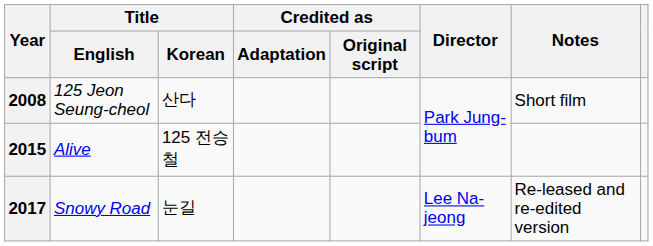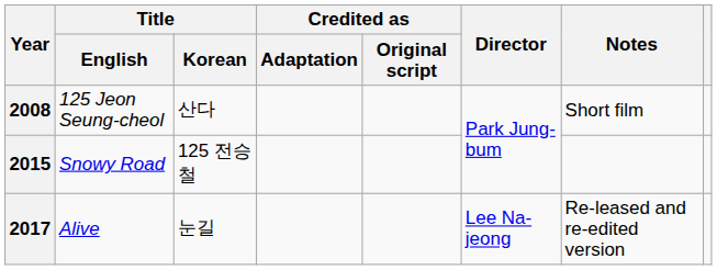2015 | Title / English: Alive -> Snowy Road
2017 | Title / English: Snowy Road -> Alive
